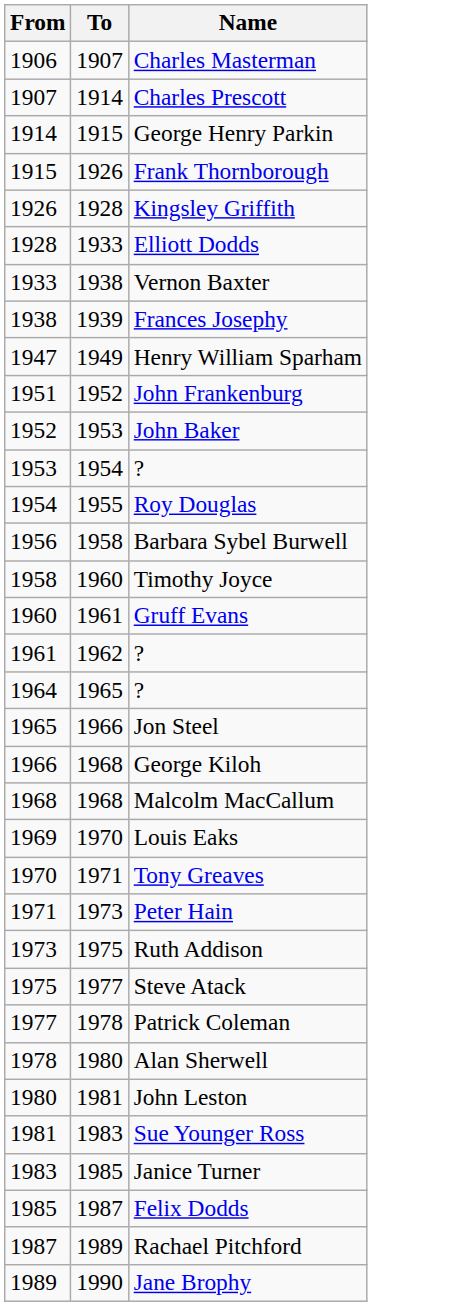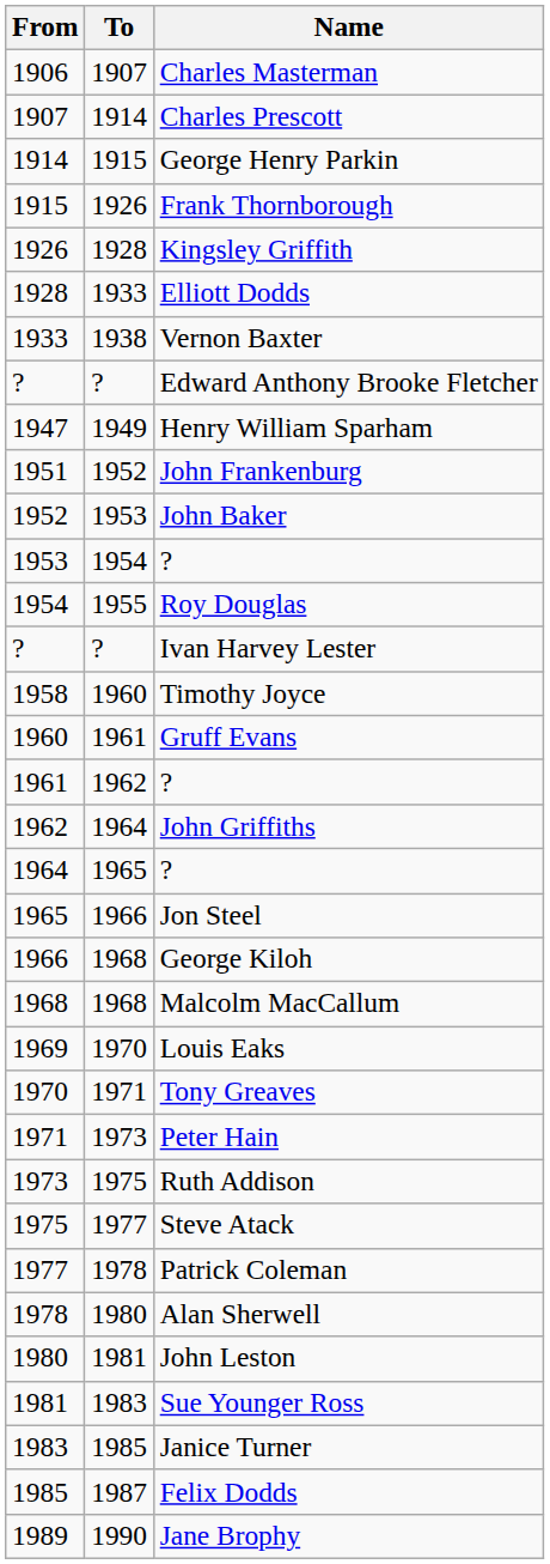- row: 1938 | 1939 | Frances Josephy
+ row: ? | ? | Edward Anthony Brooke Fletcher
+ row: ? | ? | Ivan Harvey Lester
- row: 1956 | 1958 | Barbara Sybel Burwell
+ row: 1962 | 1964 | John Griffiths
- row: 1987 | 1989 | Rachael Pitchford
